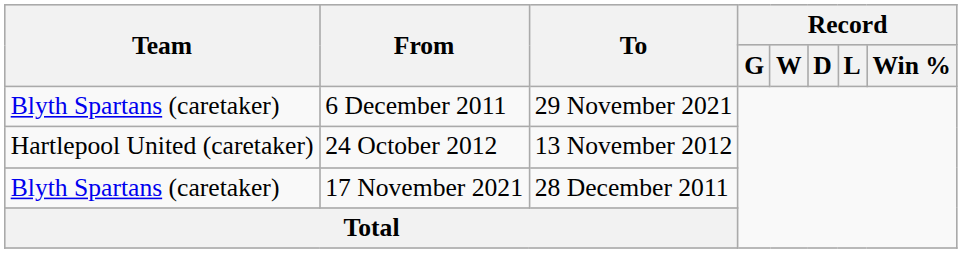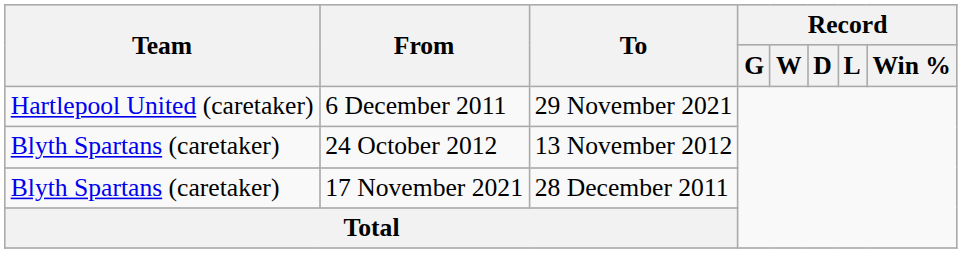6 December 2011 | Team: Blyth Spartans (caretaker) -> Hartlepool United (caretaker)
24 October 2012 | Team: Hartlepool United (caretaker) -> Blyth Spartans (caretaker)
